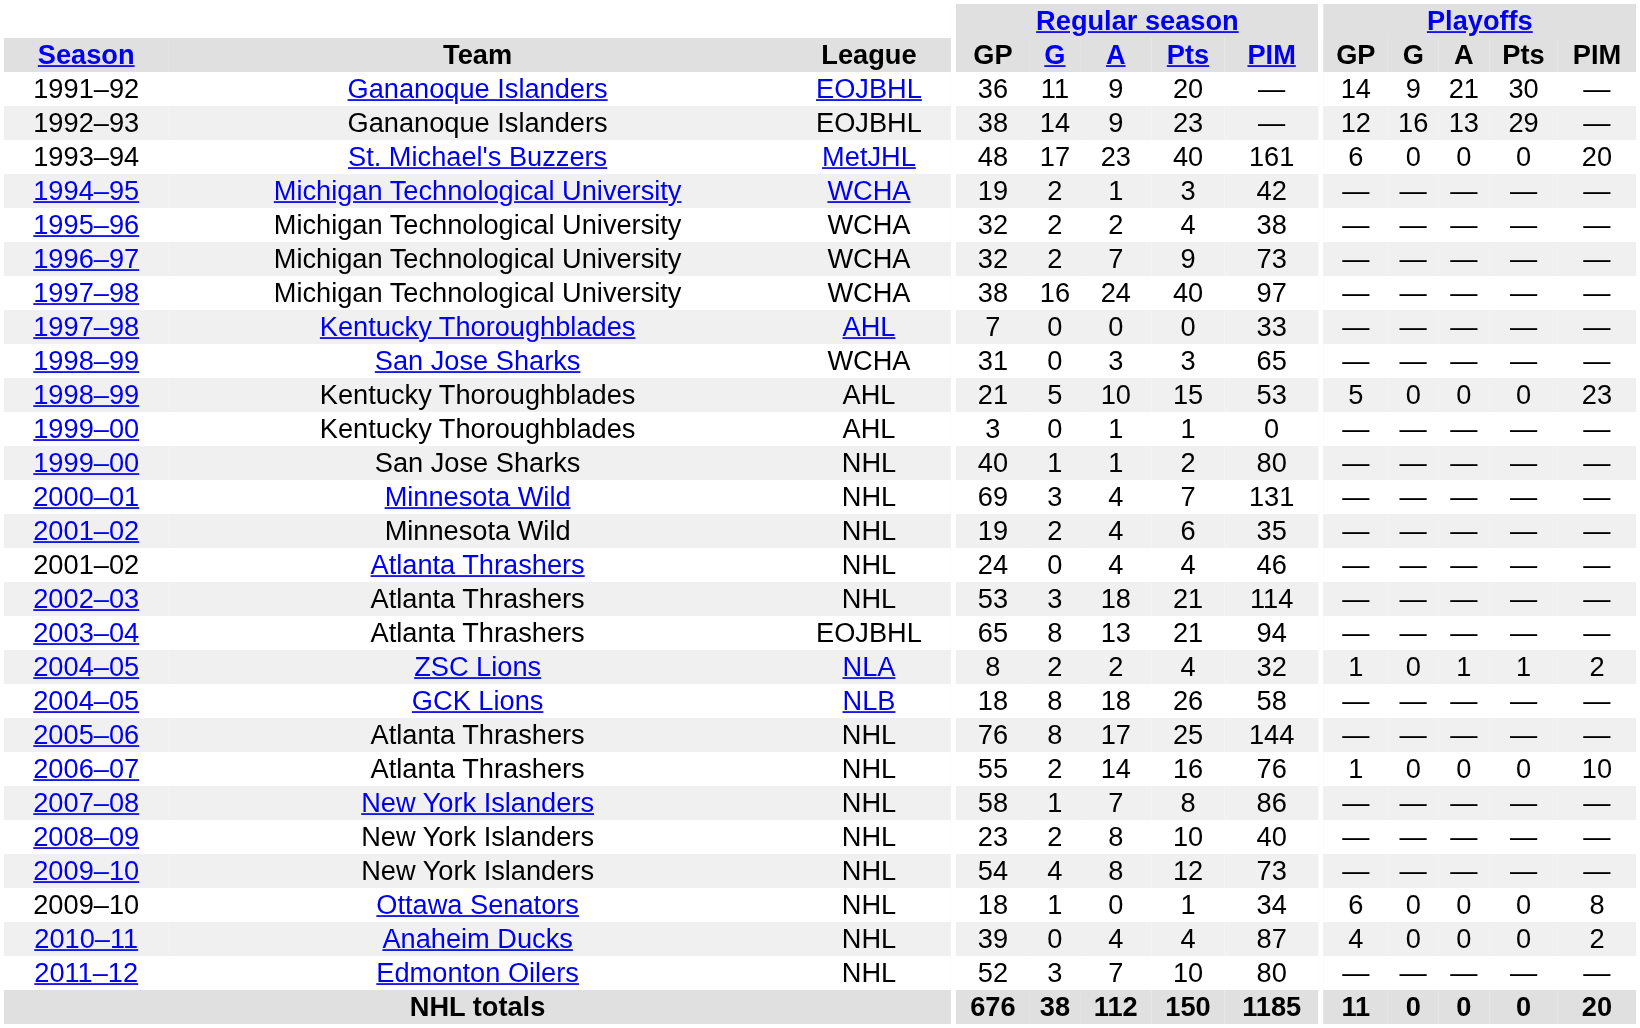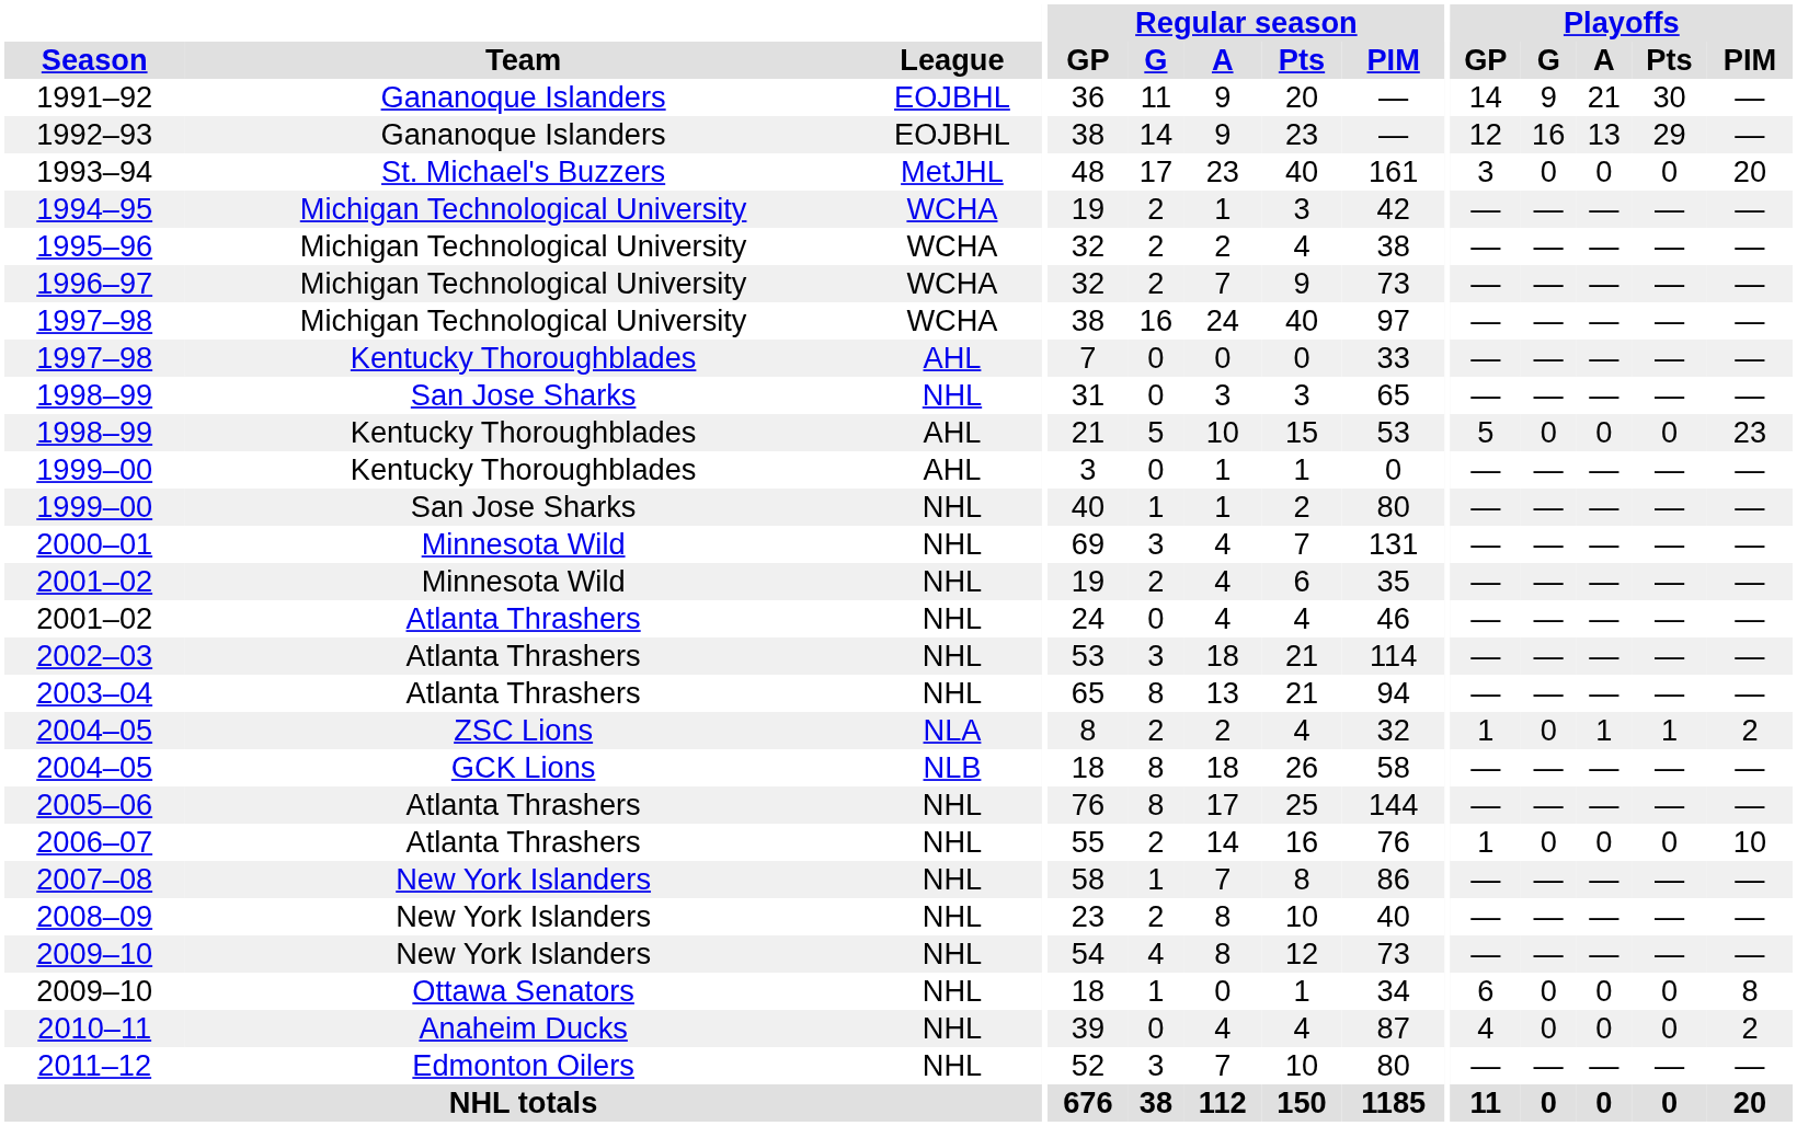1993–94 | Playoffs / GP: 6 -> 3
1998–99 / San Jose Sharks | League: WCHA -> NHL
2003–04 | League: EOJBHL -> NHL
